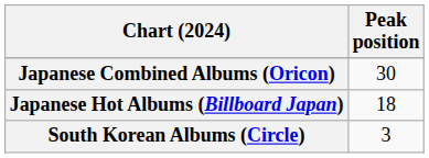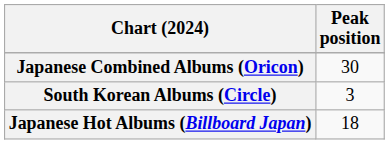rows swapped: Japanese Hot Albums (Billboard Japan) <-> South Korean Albums (Circle)
